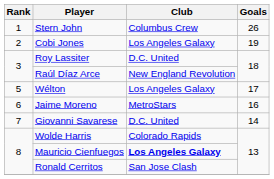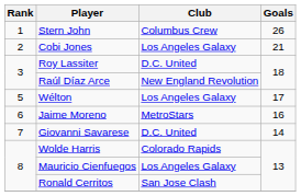Cobi Jones | Goals: 19 -> 21
Mauricio Cienfuegos | Club: bold -> normal
